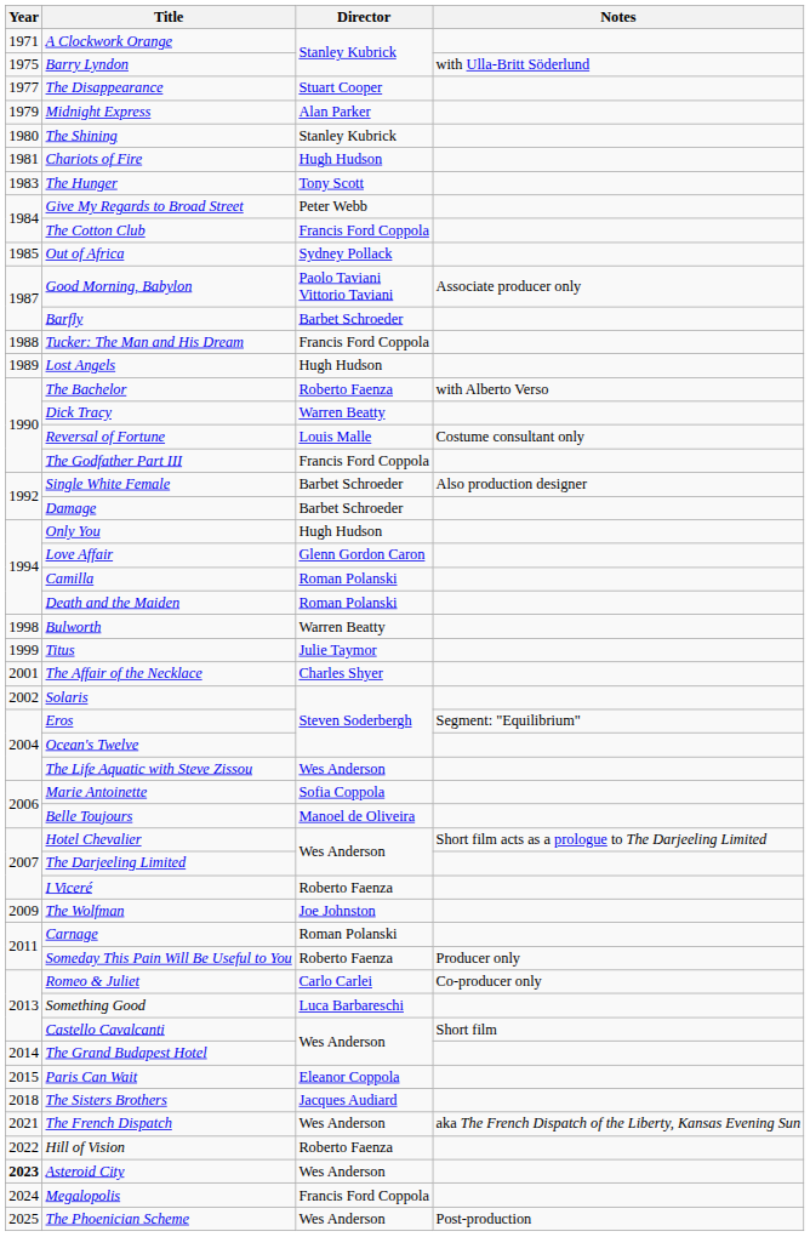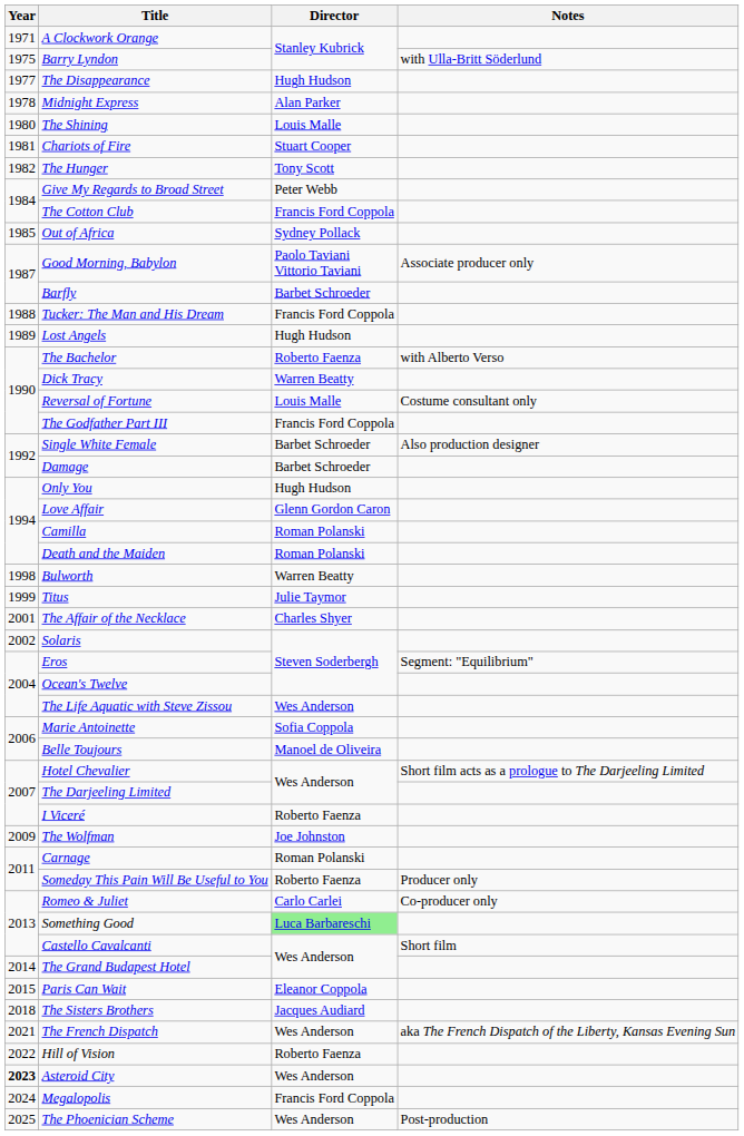The Disappearance | Director: Stuart Cooper -> Hugh Hudson
Midnight Express | Year: 1979 -> 1978
The Shining | Director: Stanley Kubrick -> Louis Malle
Chariots of Fire | Director: Hugh Hudson -> Stuart Cooper
The Hunger | Year: 1983 -> 1982
Something Good | Director: no background -> lightgreen background
